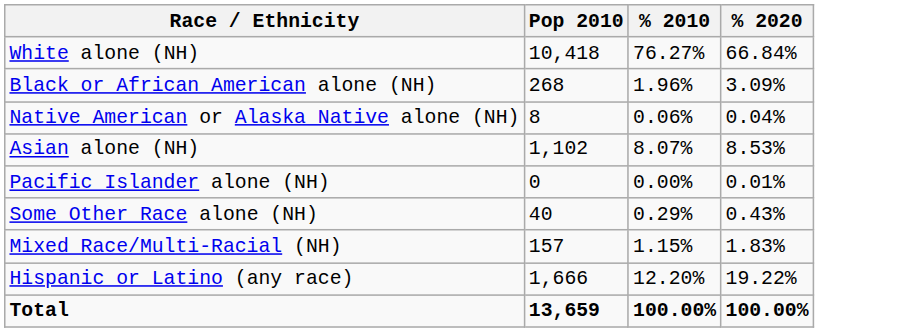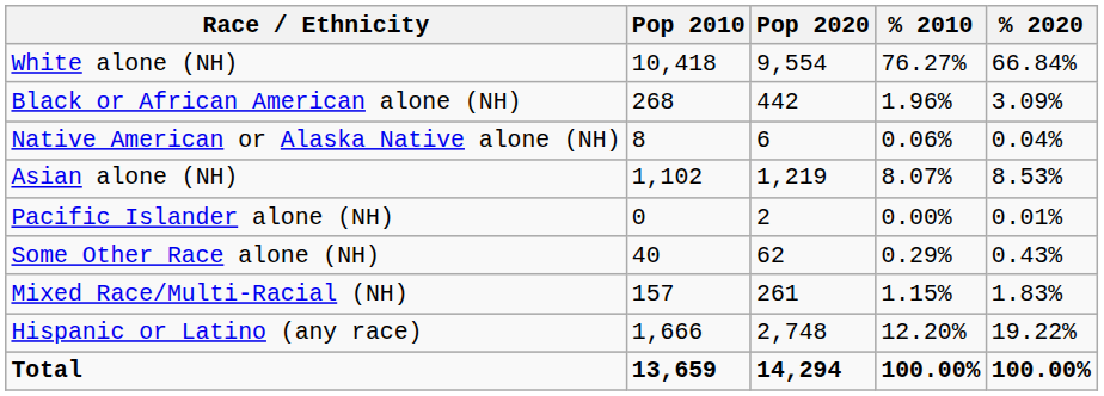+ column: Pop 2020 | 9,554 | 442 | 6 | 1,219 | 2 | 62 | 261 | 2,748 | 14,294
